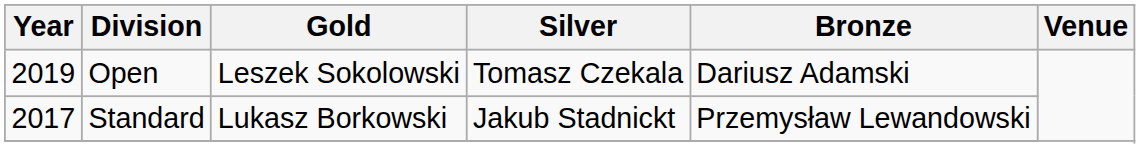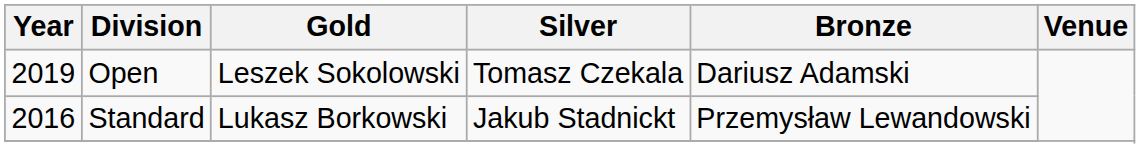Standard | Year: 2017 -> 2016
